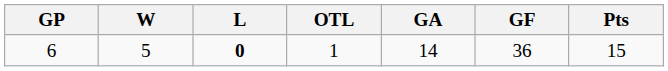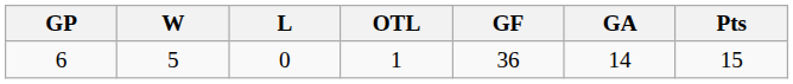columns swapped: GF <-> GA
6 | L: bold -> normal
